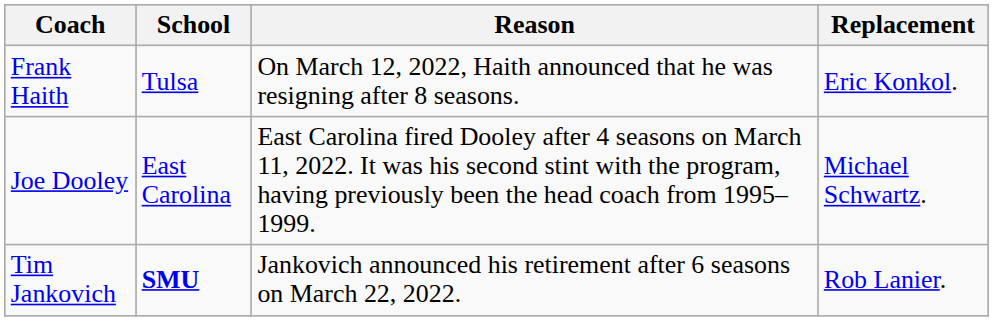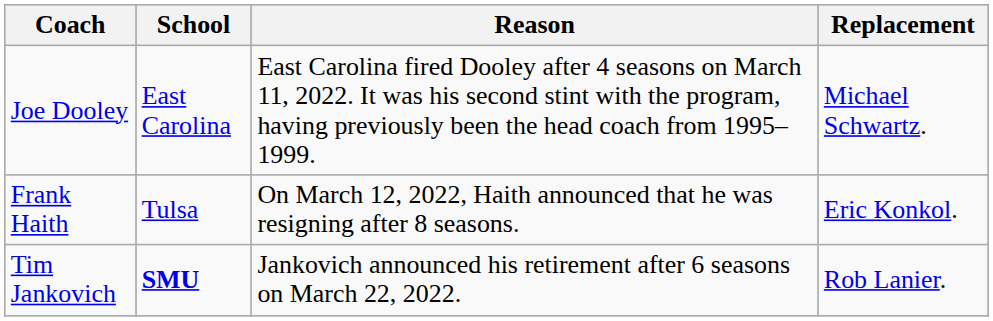rows swapped: Joe Dooley <-> Frank Haith
